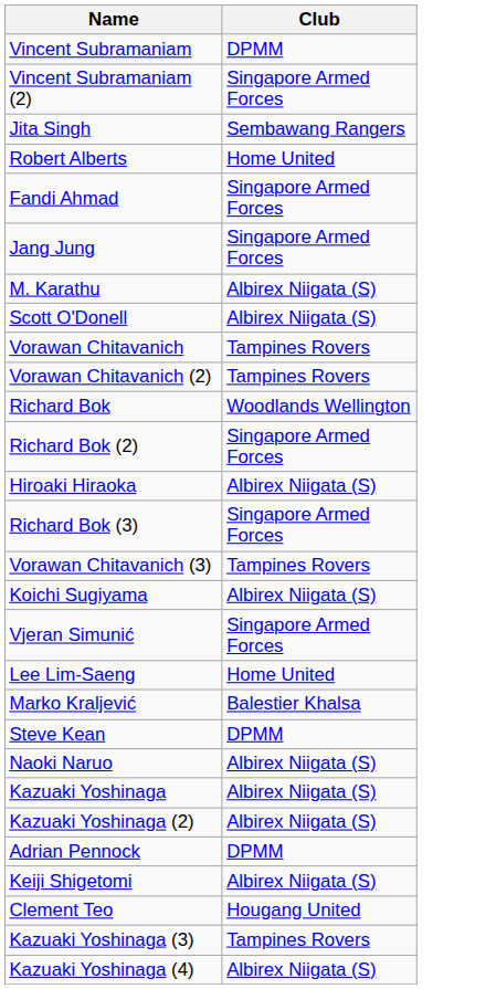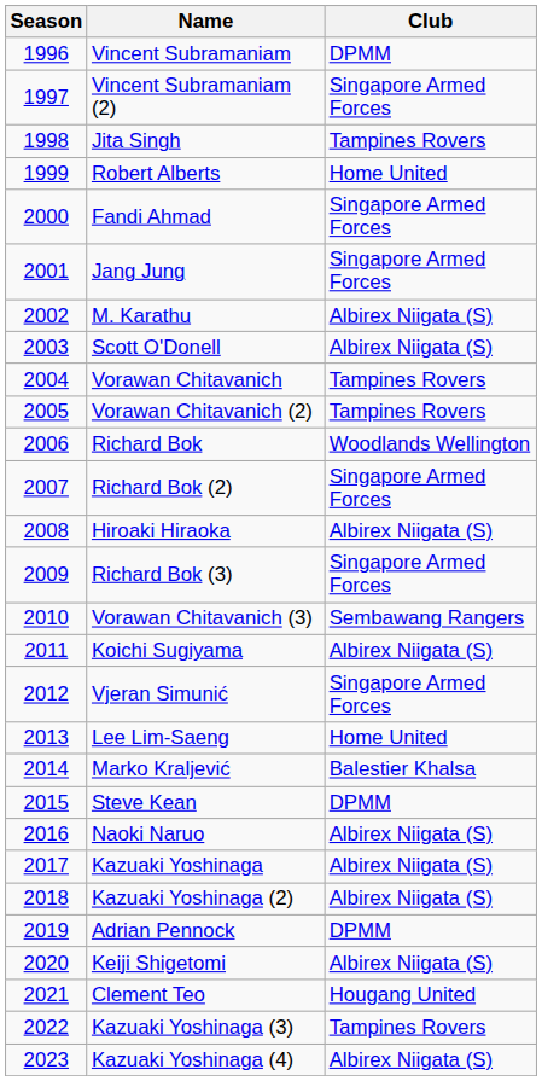+ column: Season | 1996 | 1997 | 1998 | 1999 | 2000 | 2001 | 2002 | 2003 | 2004 | 2005 | 2006 | 2007 | 2008 | 2009 | 2010 | 2011 | 2012 | 2013 | 2014 | 2015 | 2016 | 2017 | 2018 | 2019 | 2020 | 2021 | 2022 | 2023
Jita Singh | Club: Sembawang Rangers -> Tampines Rovers
Vorawan Chitavanich (3) | Club: Tampines Rovers -> Sembawang Rangers
